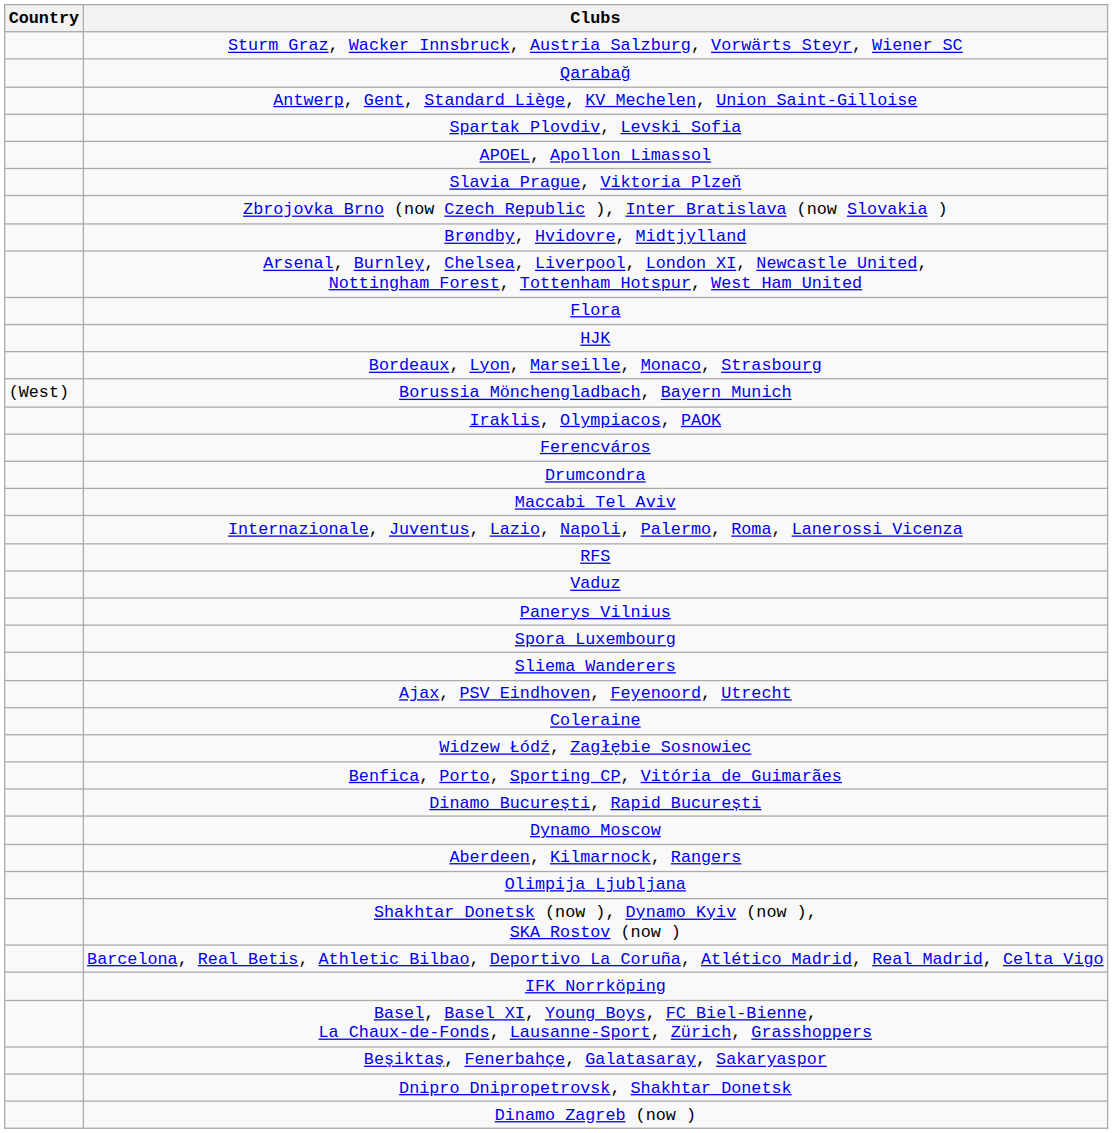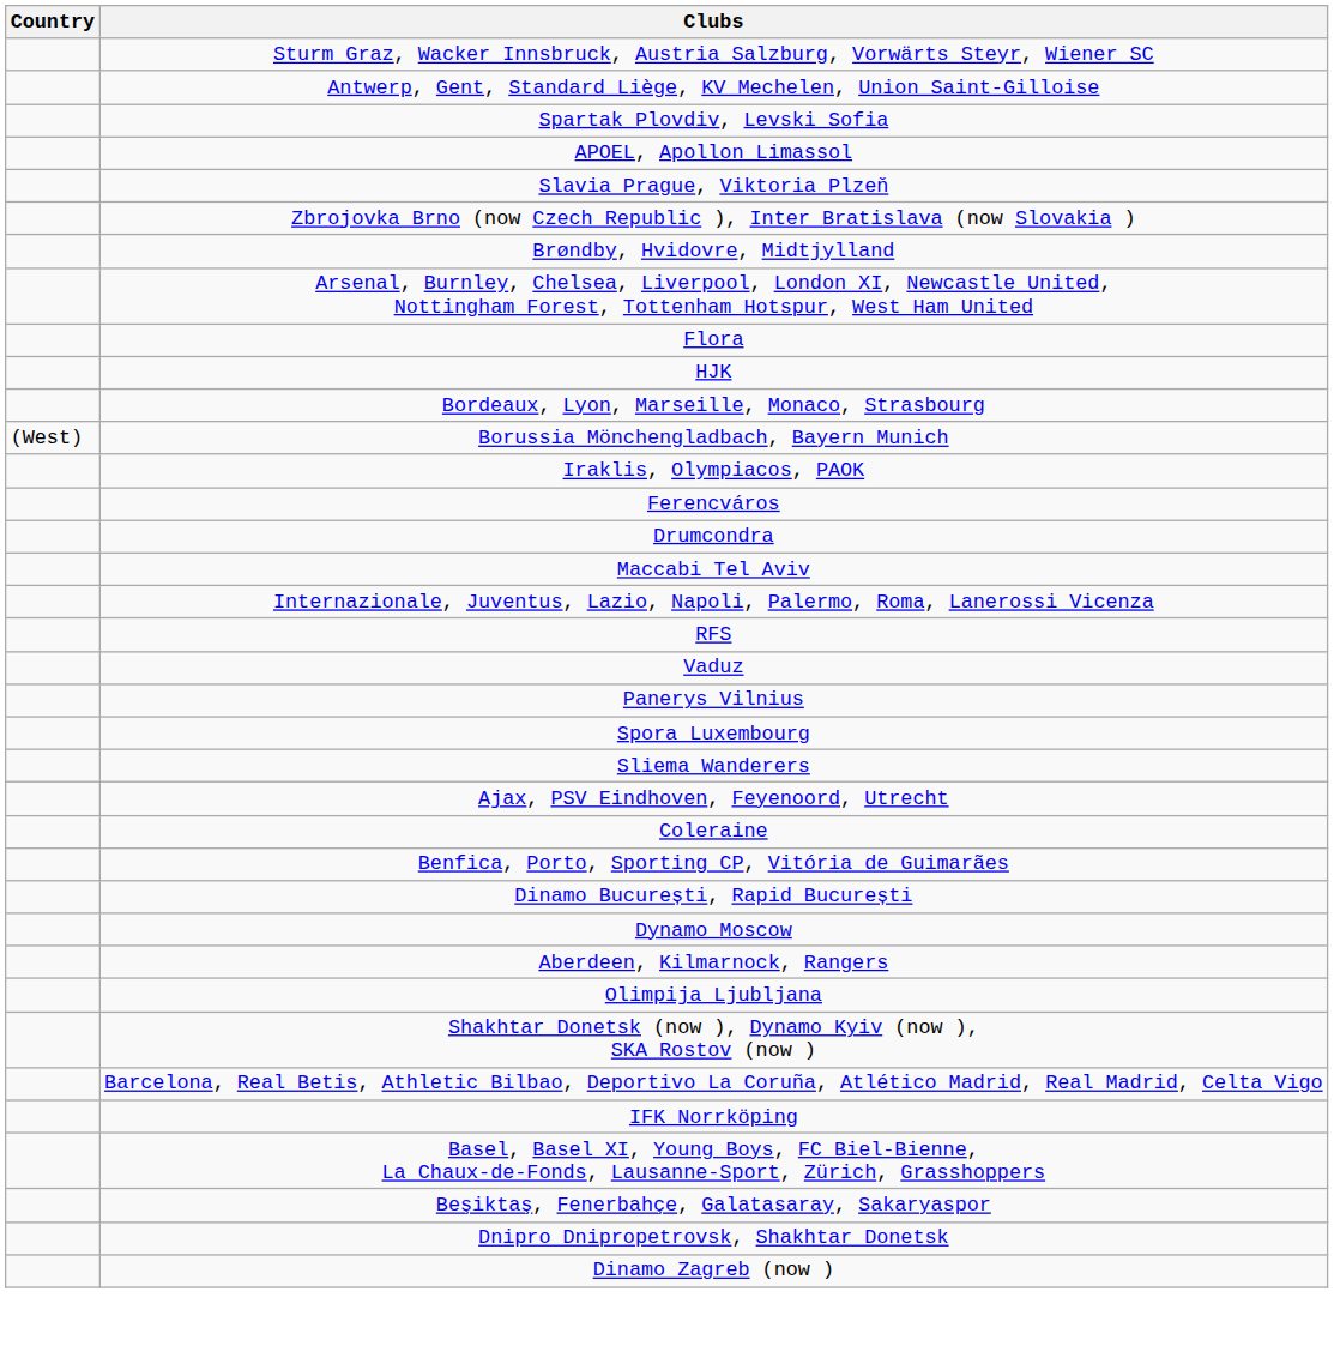- row: Qarabağ
- row: Widzew Łódź, Zagłębie Sosnowiec
